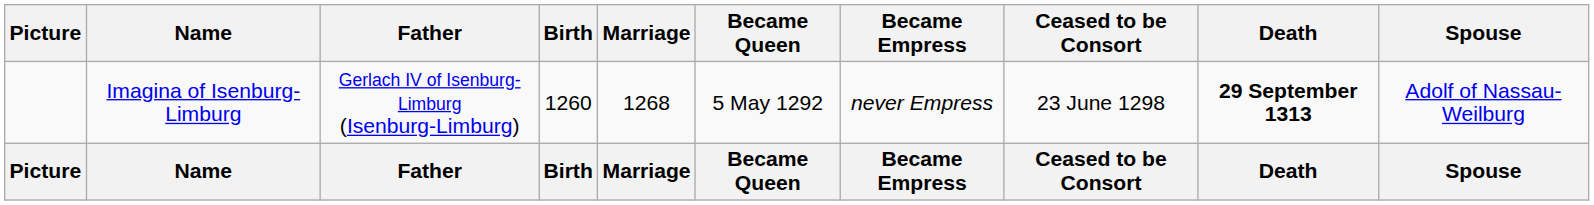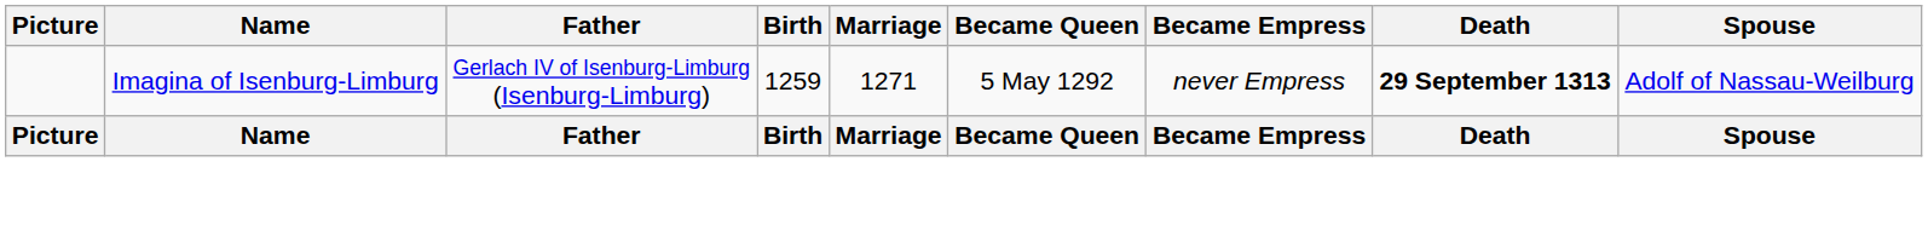- column: Ceased to be Consort | 23 June 1298 | Ceased to be Consort
Imagina of Isenburg-Limburg | Birth: 1260 -> 1259
Imagina of Isenburg-Limburg | Marriage: 1268 -> 1271
